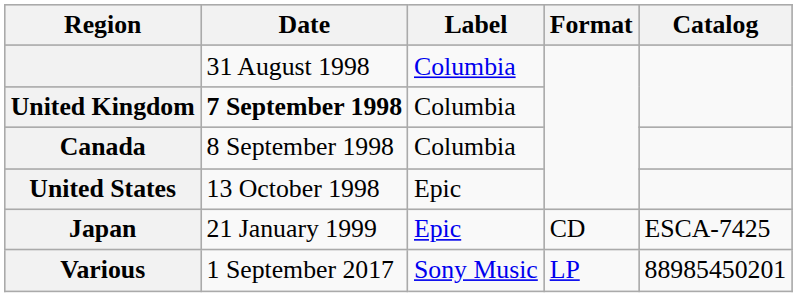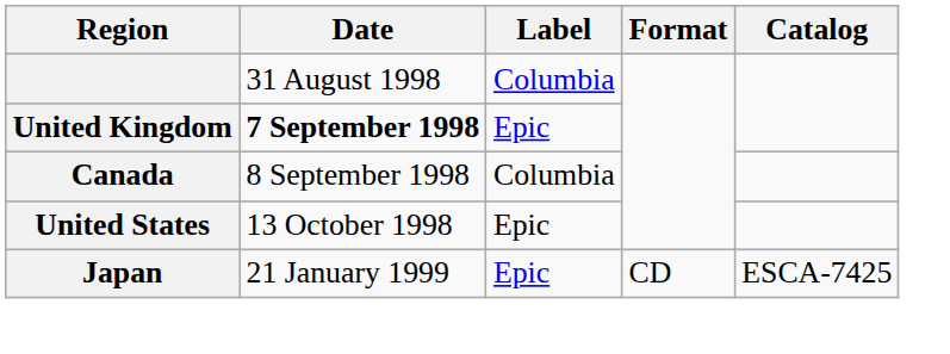United Kingdom | Label: Columbia -> Epic
- row: Various | 1 September 2017 | Sony Music | LP | 88985450201
